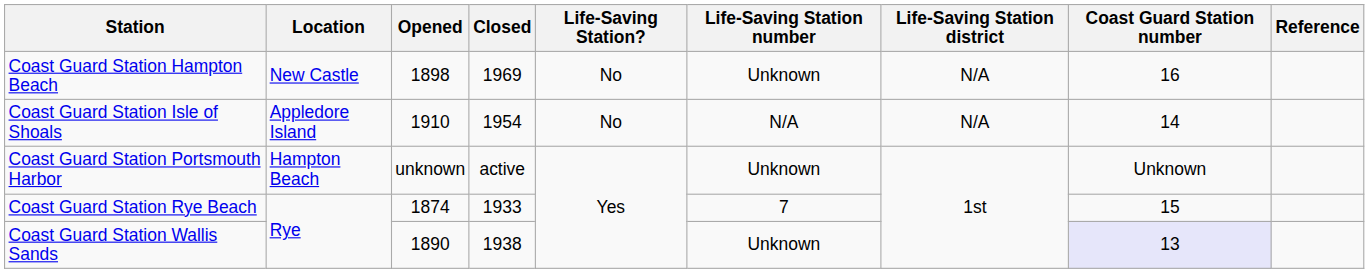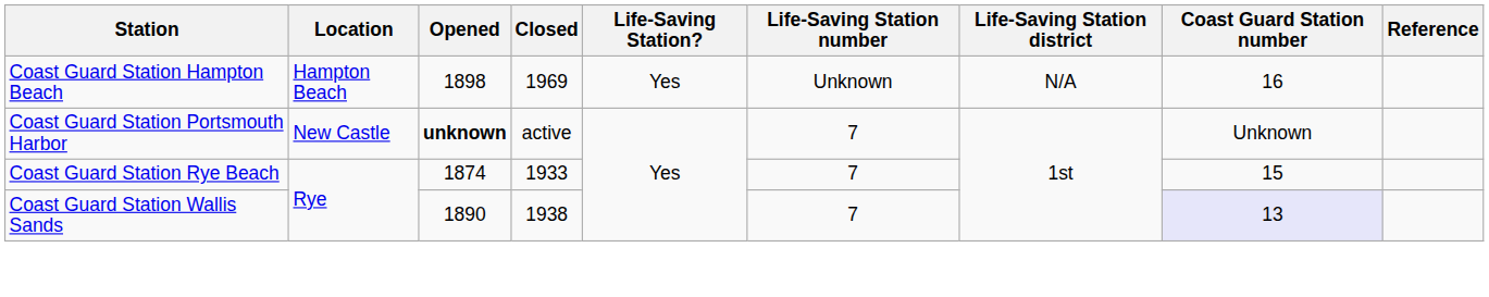Coast Guard Station Hampton Beach | Location: New Castle -> Hampton Beach
Coast Guard Station Hampton Beach | Life-Saving Station?: No -> Yes
- row: Coast Guard Station Isle of Shoals | Appledore Island | 1910 | 1954 | No | N/A | N/A | 14
Coast Guard Station Portsmouth Harbor | Location: Hampton Beach -> New Castle
Coast Guard Station Portsmouth Harbor | Opened: normal -> bold
Coast Guard Station Portsmouth Harbor | Life-Saving Station number: Unknown -> 7
Coast Guard Station Wallis Sands | Life-Saving Station number: Unknown -> 7
